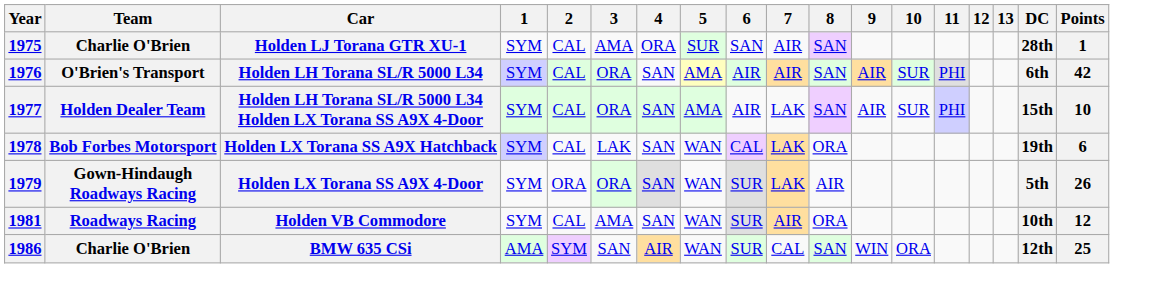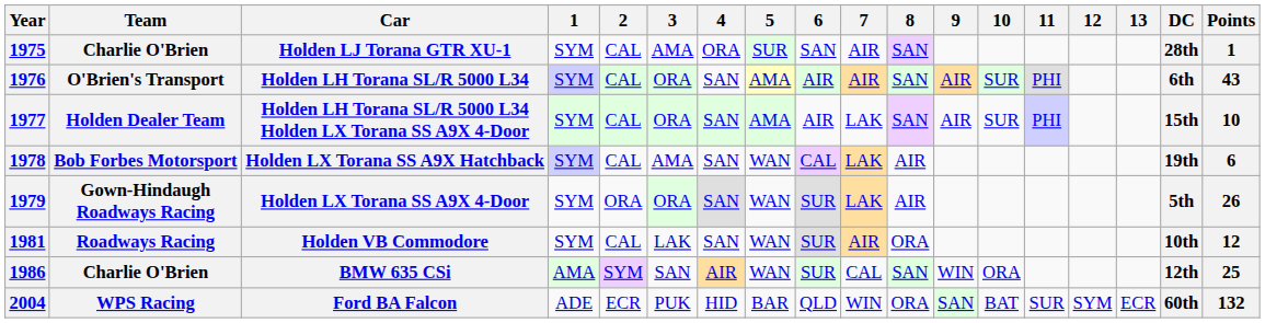Holden LH Torana SL/R 5000 L34 | Points: 42 -> 43
Holden LX Torana SS A9X Hatchback | 3: LAK -> AMA
Holden LX Torana SS A9X Hatchback | 8: ORA -> AIR
Holden VB Commodore | 3: AMA -> LAK
+ row: 2004 | WPS Racing | Ford BA Falcon | ADE | ECR | PUK | HID | BAR | QLD | WIN | ORA | SAN | BAT | SUR | SYM | ECR | 60th | 132
